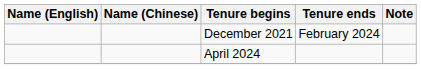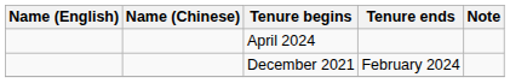rows swapped: December 2021 <-> April 2024
